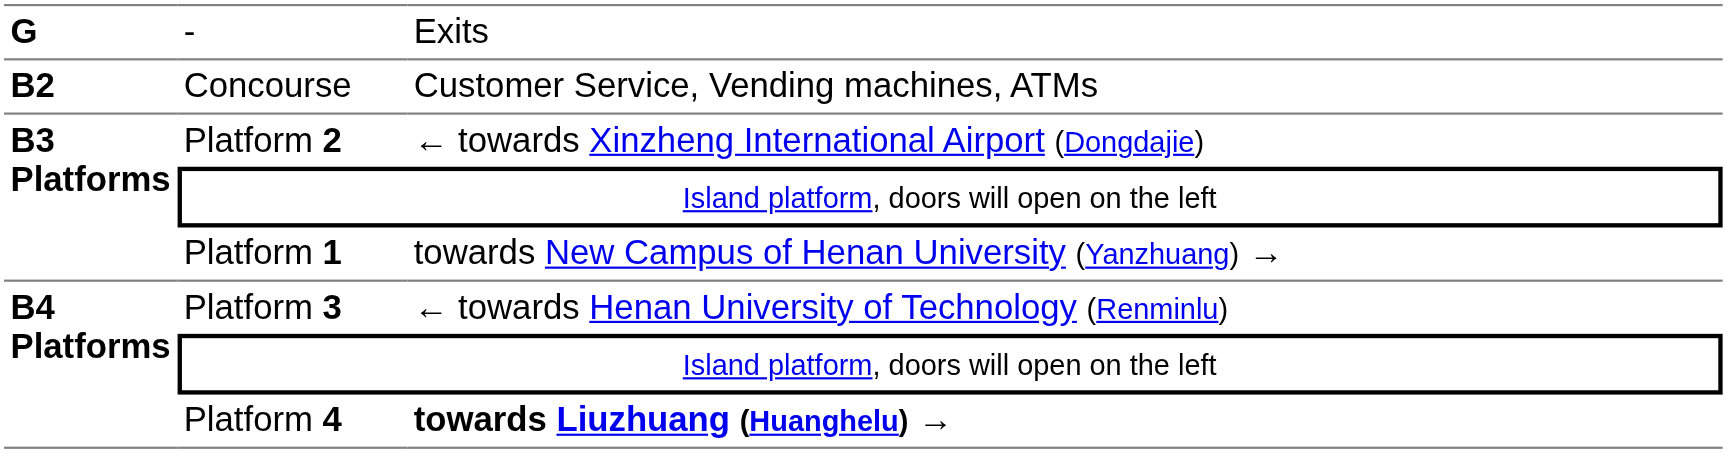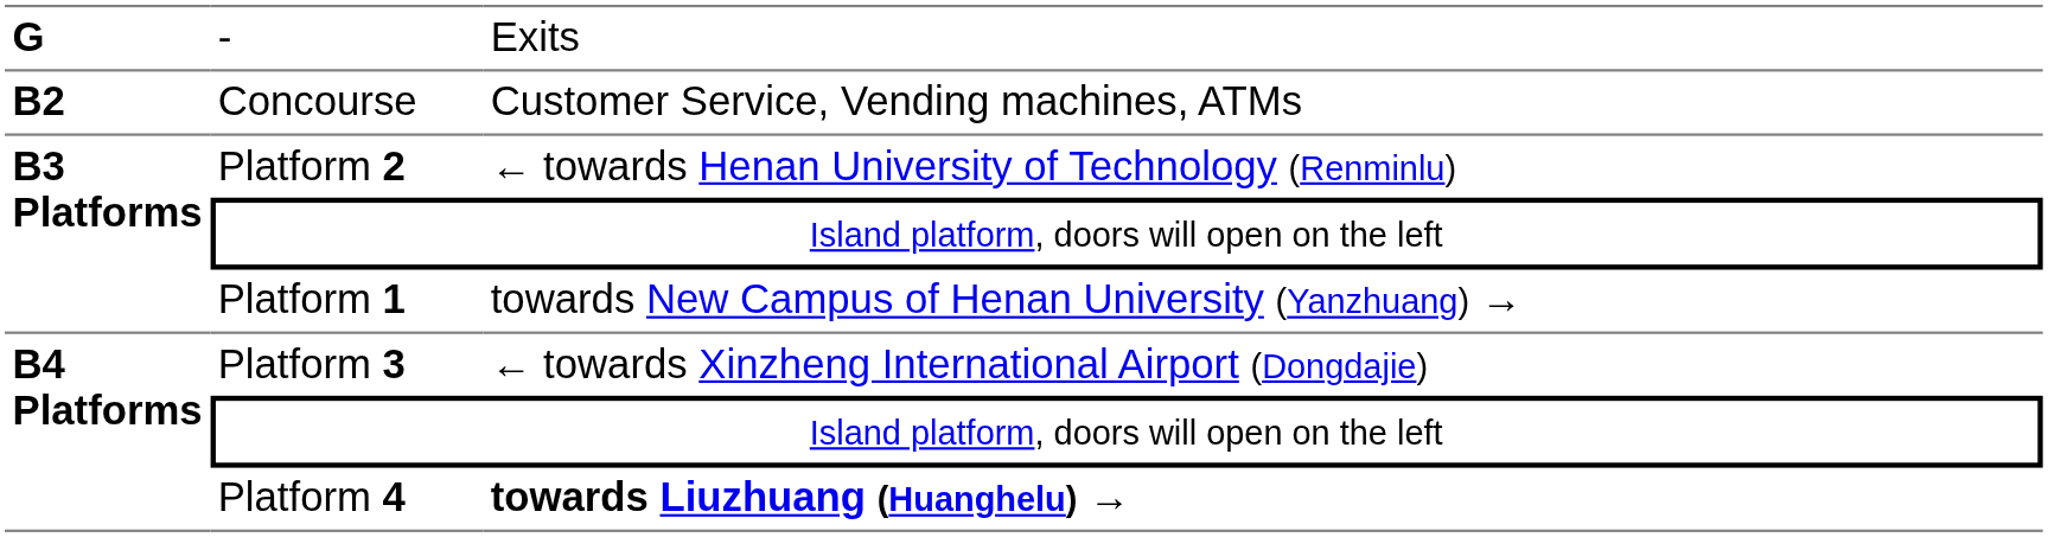Platform 2 | column 3: ← towards Xinzheng International Airport (Dongdajie) -> ← towards Henan University of Technology (Renminlu)
Platform 3 | column 3: ← towards Henan University of Technology (Renminlu) -> ← towards Xinzheng International Airport (Dongdajie)
